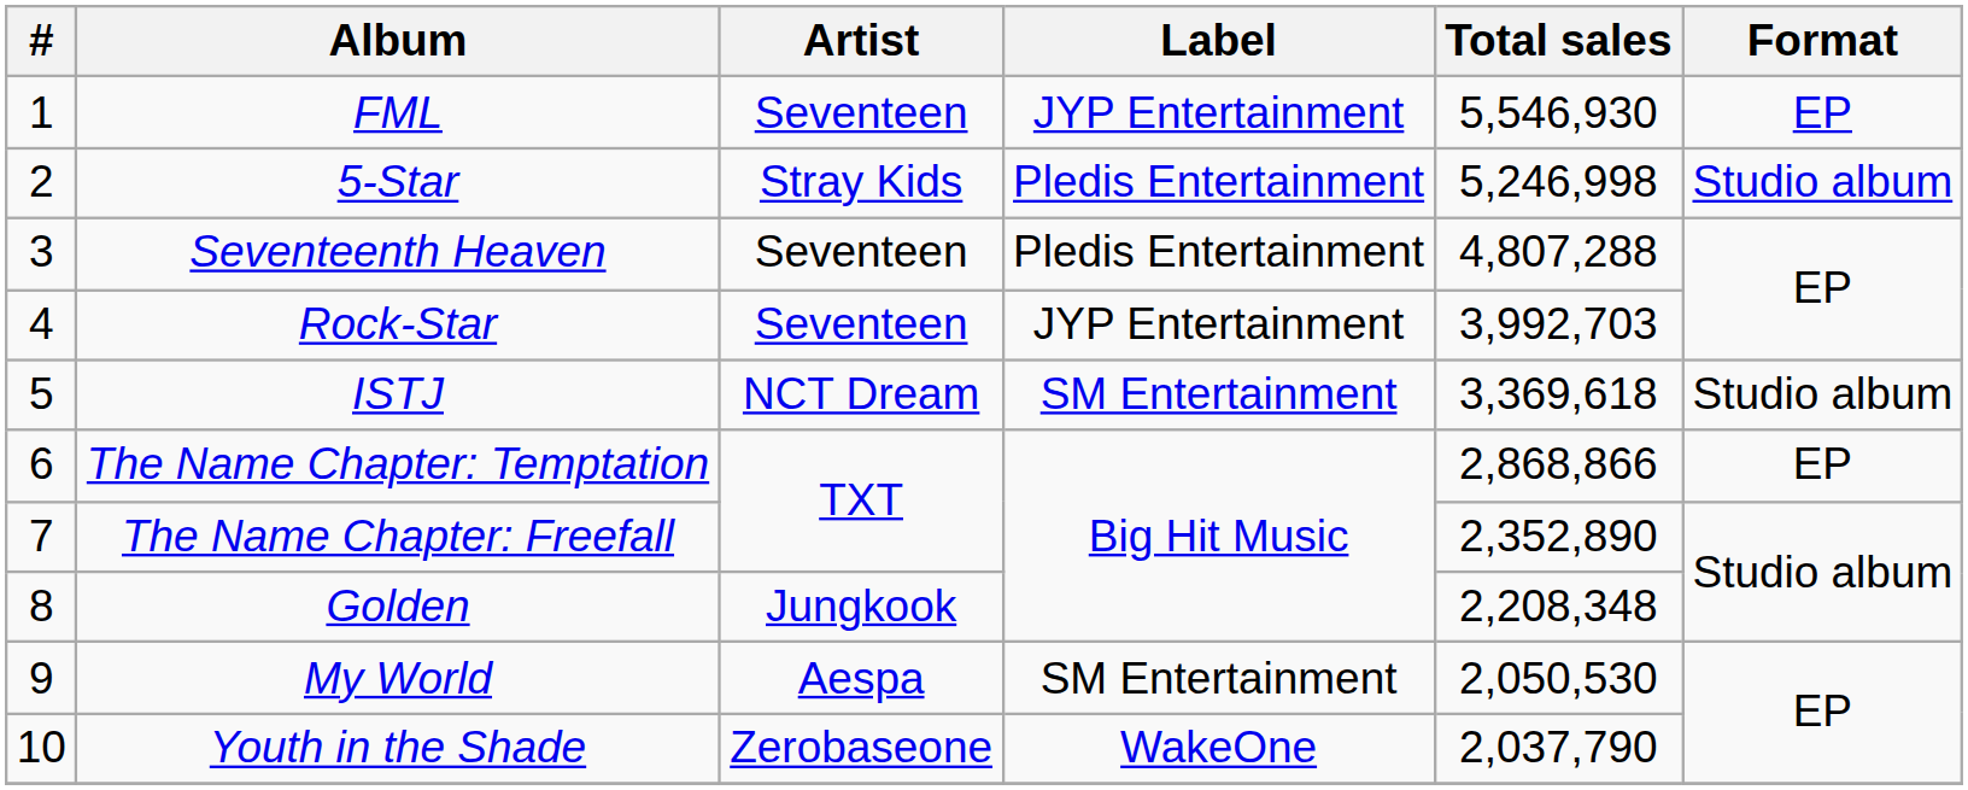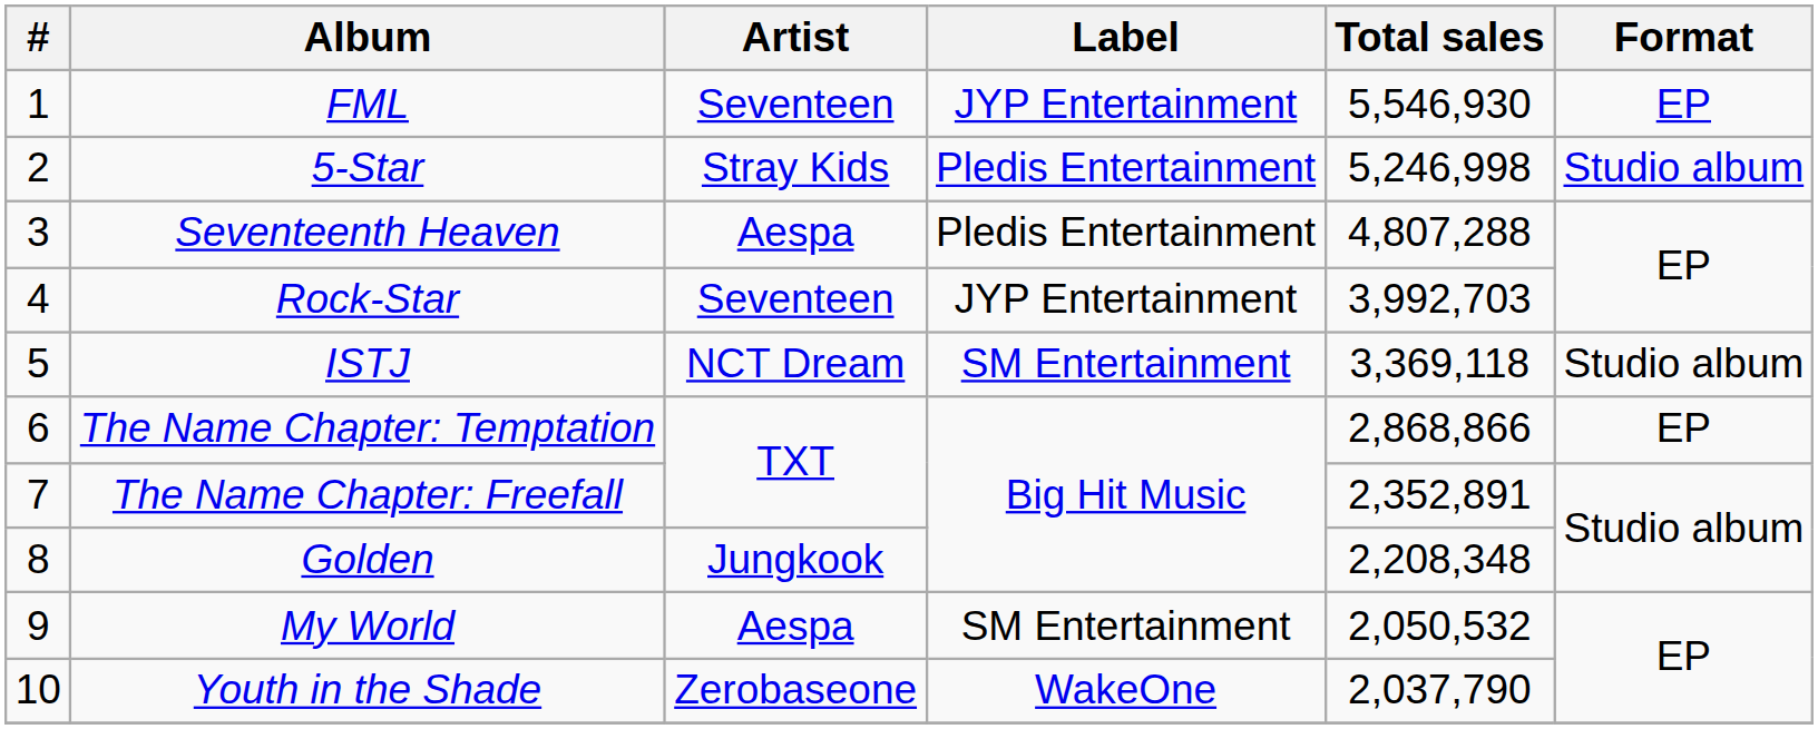Seventeenth Heaven | Artist: Seventeen -> Aespa
ISTJ | Total sales: 3,369,618 -> 3,369,118
The Name Chapter: Freefall | Total sales: 2,352,890 -> 2,352,891
My World | Total sales: 2,050,530 -> 2,050,532
